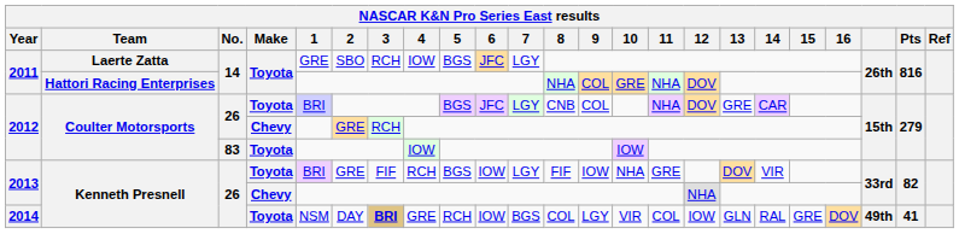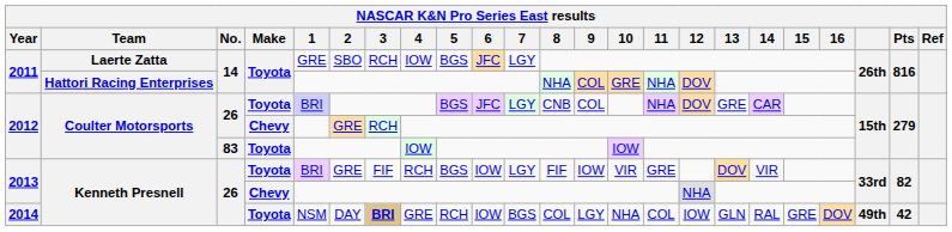2013 / Toyota | 10: NHA -> VIR
2014 | 10: VIR -> NHA
2014 | Pts: 41 -> 42
